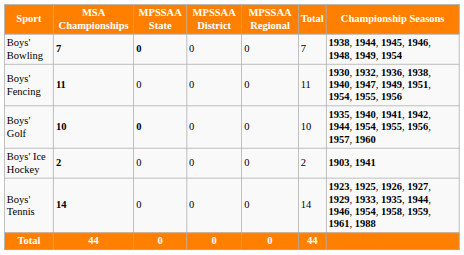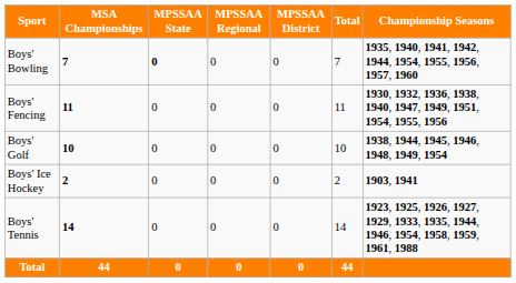columns swapped: MPSSAA Regional <-> MPSSAA District
Boys' Bowling | Championship Seasons: 1938, 1944, 1945, 1946, 1948, 1949, 1954 -> 1935, 1940, 1941, 1942, 1944, 1954, 1955, 1956, 1957, 1960
Boys' Golf | MPSSAA State: bold -> normal
Boys' Golf | Championship Seasons: 1935, 1940, 1941, 1942, 1944, 1954, 1955, 1956, 1957, 1960 -> 1938, 1944, 1945, 1946, 1948, 1949, 1954
